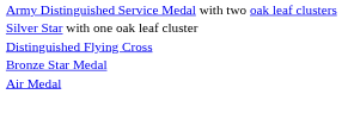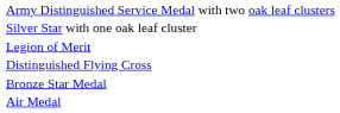+ row: Legion of Merit
